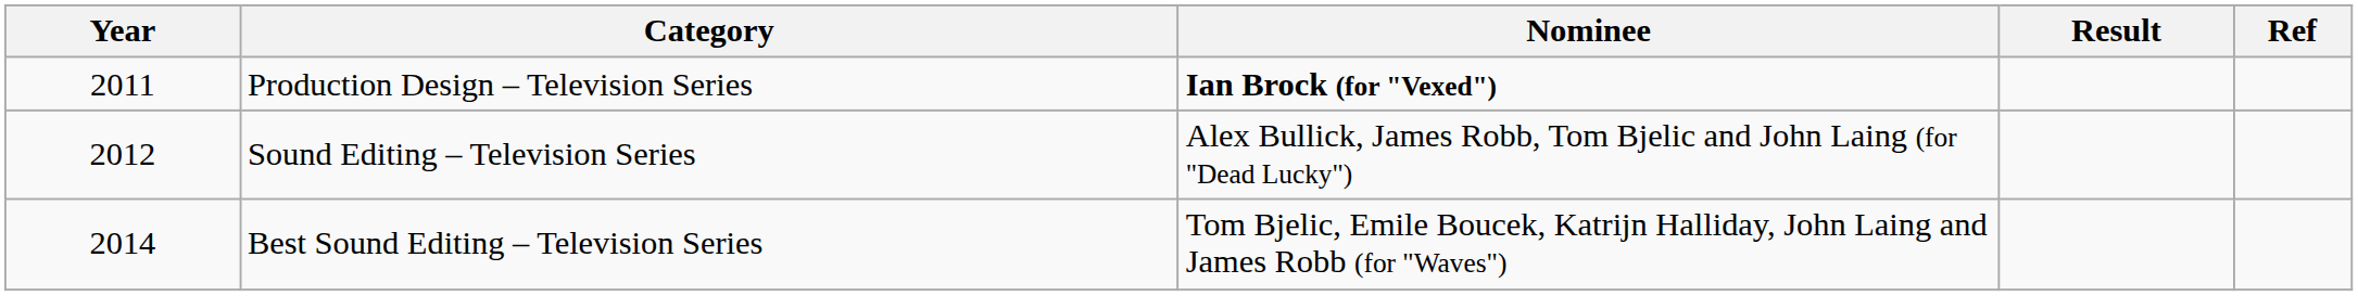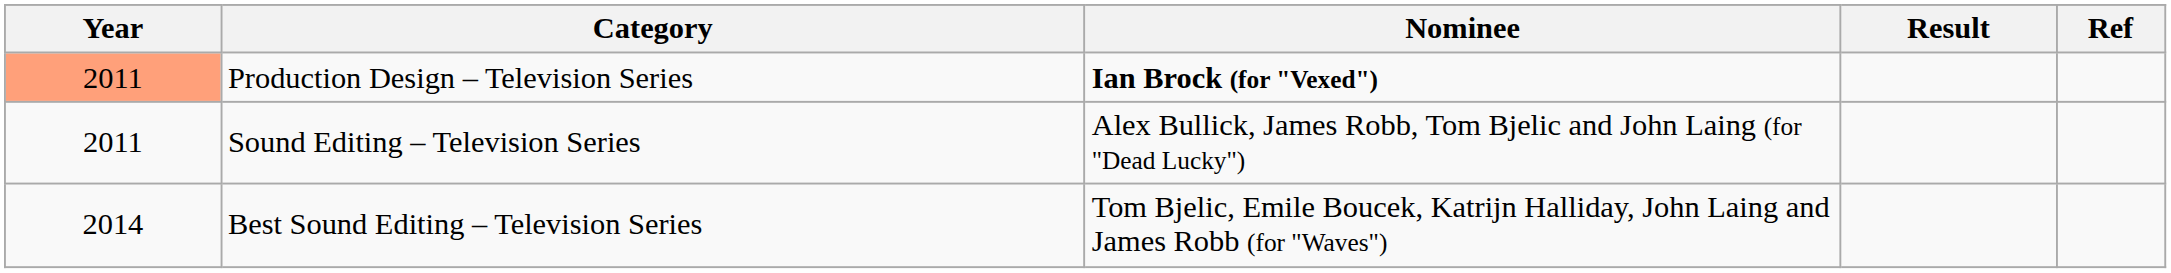Production Design – Television Series | Year: no background -> lightsalmon background
Sound Editing – Television Series | Year: 2012 -> 2011
